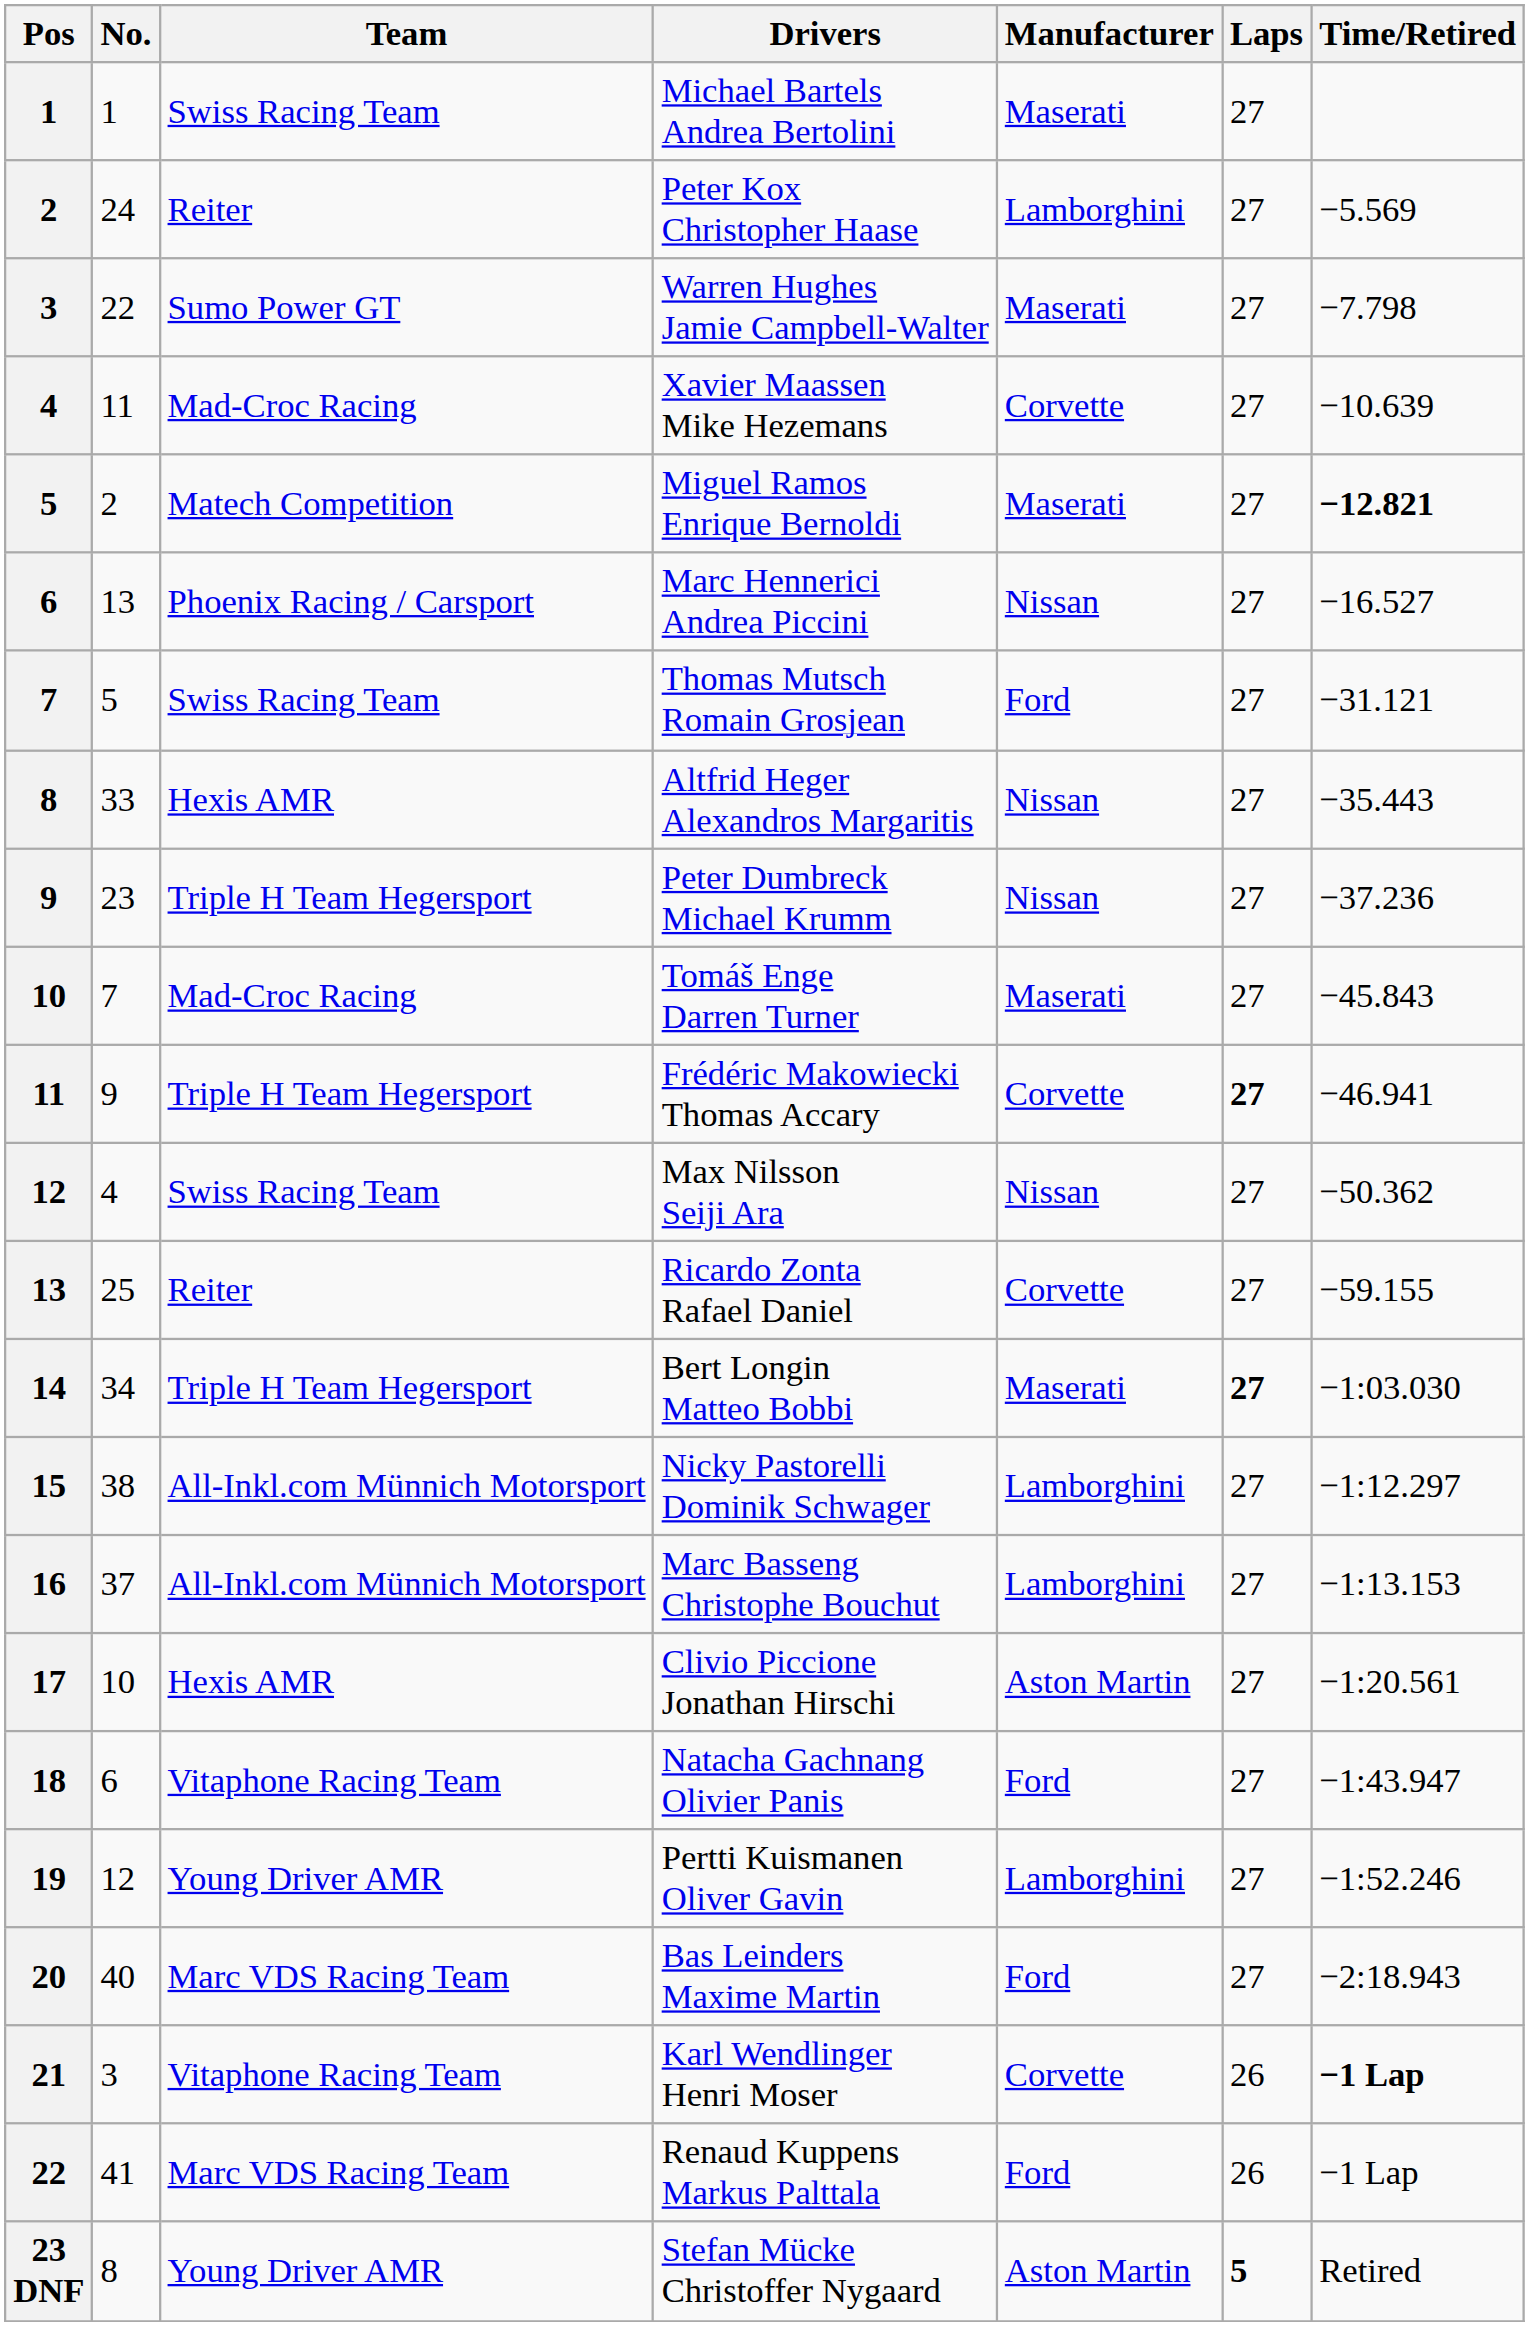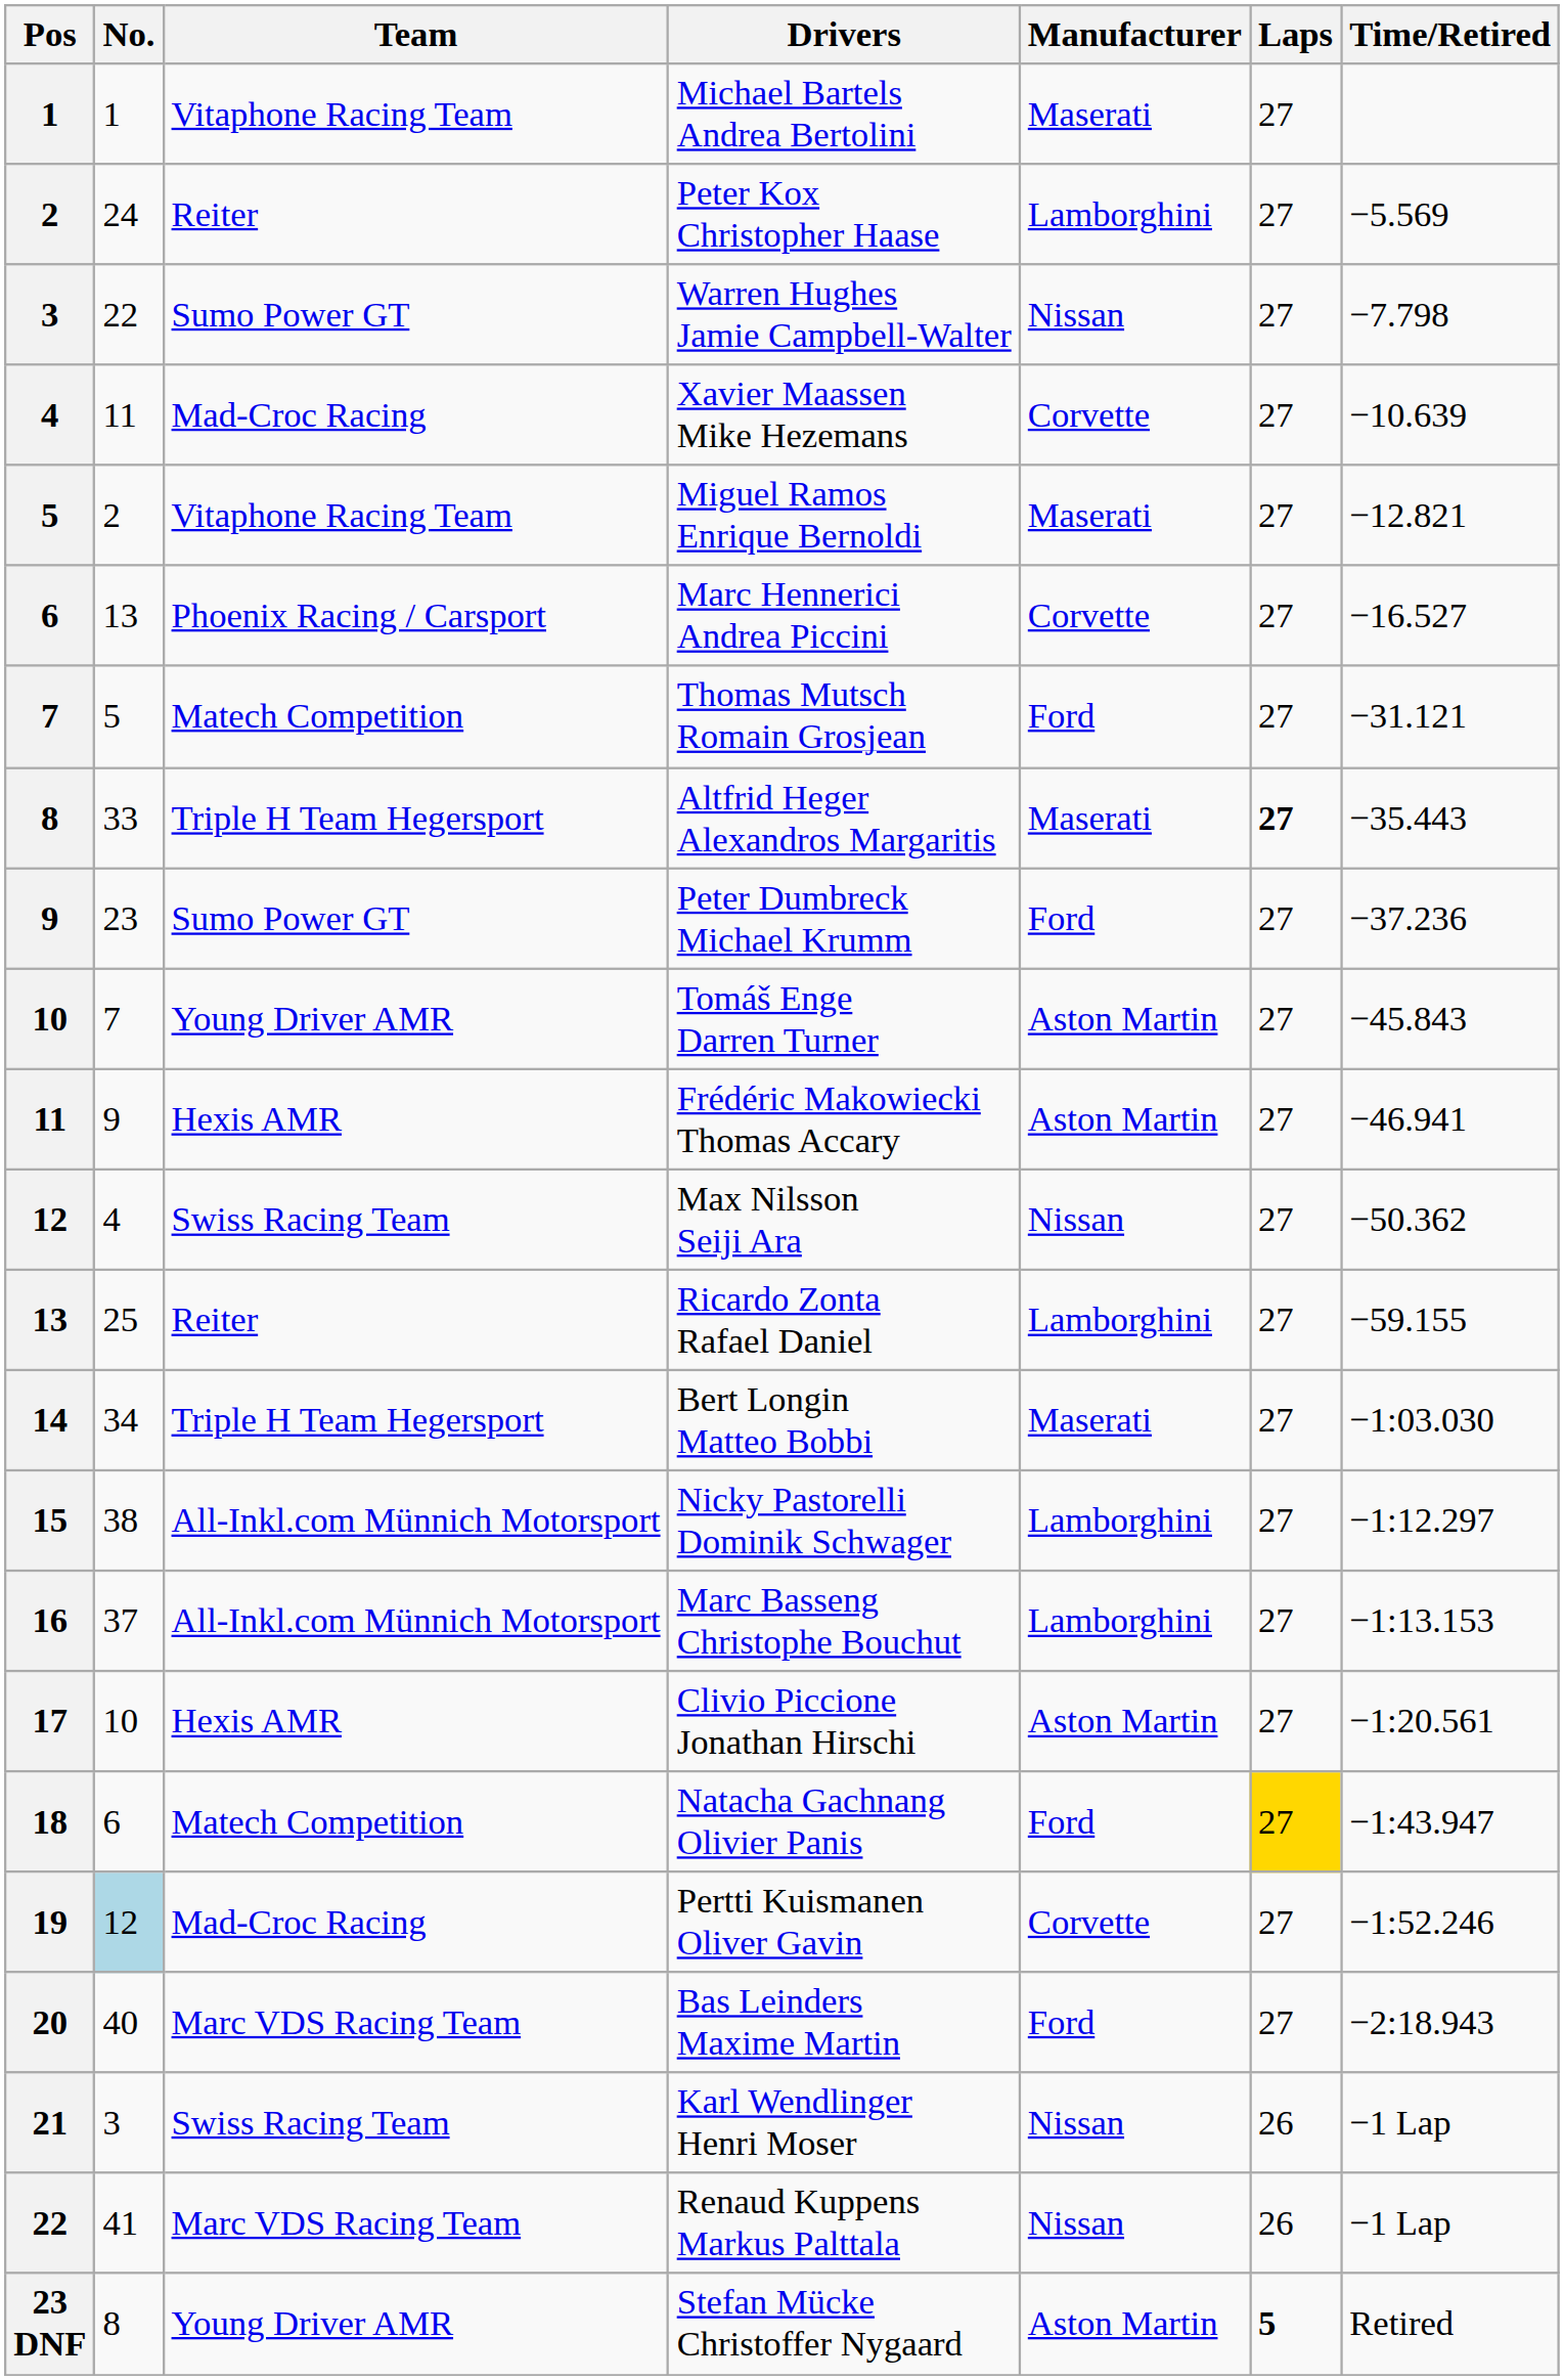Michael Bartels Andrea Bertolini | Team: Swiss Racing Team -> Vitaphone Racing Team
Warren Hughes Jamie Campbell-Walter | Manufacturer: Maserati -> Nissan
Miguel Ramos Enrique Bernoldi | Team: Matech Competition -> Vitaphone Racing Team
Miguel Ramos Enrique Bernoldi | Time/Retired: bold -> normal
Marc Hennerici Andrea Piccini | Manufacturer: Nissan -> Corvette
Thomas Mutsch Romain Grosjean | Team: Swiss Racing Team -> Matech Competition
Altfrid Heger Alexandros Margaritis | Team: Hexis AMR -> Triple H Team Hegersport
Altfrid Heger Alexandros Margaritis | Manufacturer: Nissan -> Maserati
Altfrid Heger Alexandros Margaritis | Laps: normal -> bold
Peter Dumbreck Michael Krumm | Team: Triple H Team Hegersport -> Sumo Power GT
Peter Dumbreck Michael Krumm | Manufacturer: Nissan -> Ford
Tomáš Enge Darren Turner | Team: Mad-Croc Racing -> Young Driver AMR
Tomáš Enge Darren Turner | Manufacturer: Maserati -> Aston Martin
Frédéric Makowiecki Thomas Accary | Team: Triple H Team Hegersport -> Hexis AMR
Frédéric Makowiecki Thomas Accary | Manufacturer: Corvette -> Aston Martin
Frédéric Makowiecki Thomas Accary | Laps: bold -> normal
Ricardo Zonta Rafael Daniel | Manufacturer: Corvette -> Lamborghini
Bert Longin Matteo Bobbi | Laps: bold -> normal
Natacha Gachnang Olivier Panis | Team: Vitaphone Racing Team -> Matech Competition
Natacha Gachnang Olivier Panis | Laps: no background -> gold background
Pertti Kuismanen Oliver Gavin | No.: no background -> lightblue background
Pertti Kuismanen Oliver Gavin | Team: Young Driver AMR -> Mad-Croc Racing
Pertti Kuismanen Oliver Gavin | Manufacturer: Lamborghini -> Corvette
Karl Wendlinger Henri Moser | Team: Vitaphone Racing Team -> Swiss Racing Team
Karl Wendlinger Henri Moser | Manufacturer: Corvette -> Nissan
Karl Wendlinger Henri Moser | Time/Retired: bold -> normal
Renaud Kuppens Markus Palttala | Manufacturer: Ford -> Nissan
